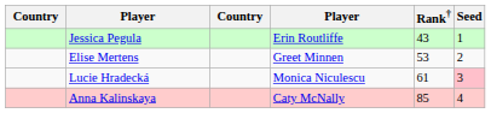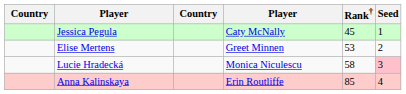Jessica Pegula | column 4: Erin Routliffe -> Caty McNally
Jessica Pegula | Rank†: 43 -> 45
Lucie Hradecká | Rank†: 61 -> 58
Anna Kalinskaya | column 4: Caty McNally -> Erin Routliffe
